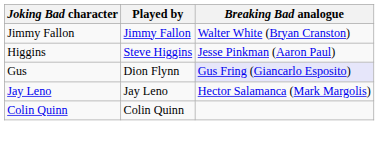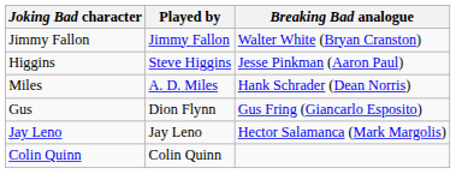+ row: Miles | A. D. Miles | Hank Schrader (Dean Norris)
Gus | Breaking Bad analogue: lavender background -> no background
